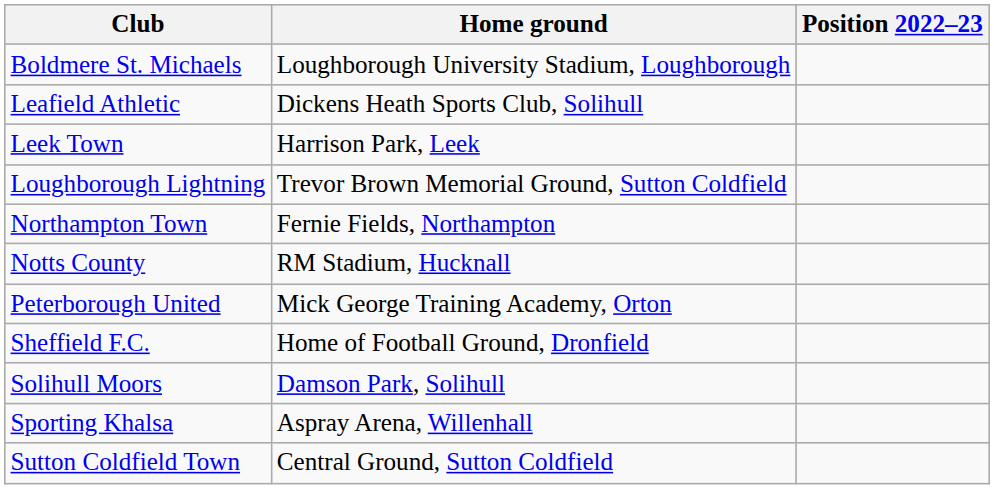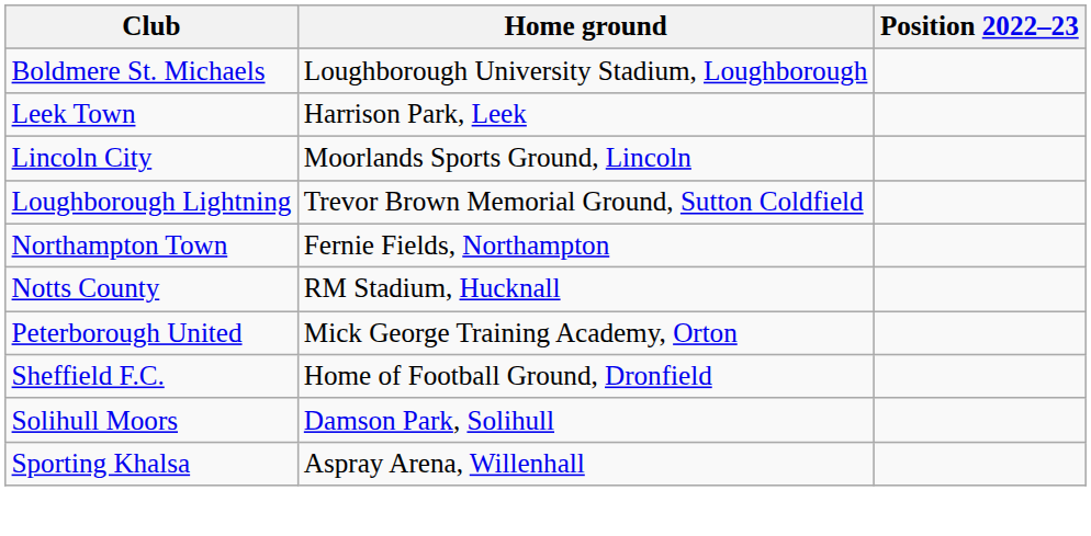- row: Leafield Athletic | Dickens Heath Sports Club, Solihull
+ row: Lincoln City | Moorlands Sports Ground, Lincoln
- row: Sutton Coldfield Town | Central Ground, Sutton Coldfield
